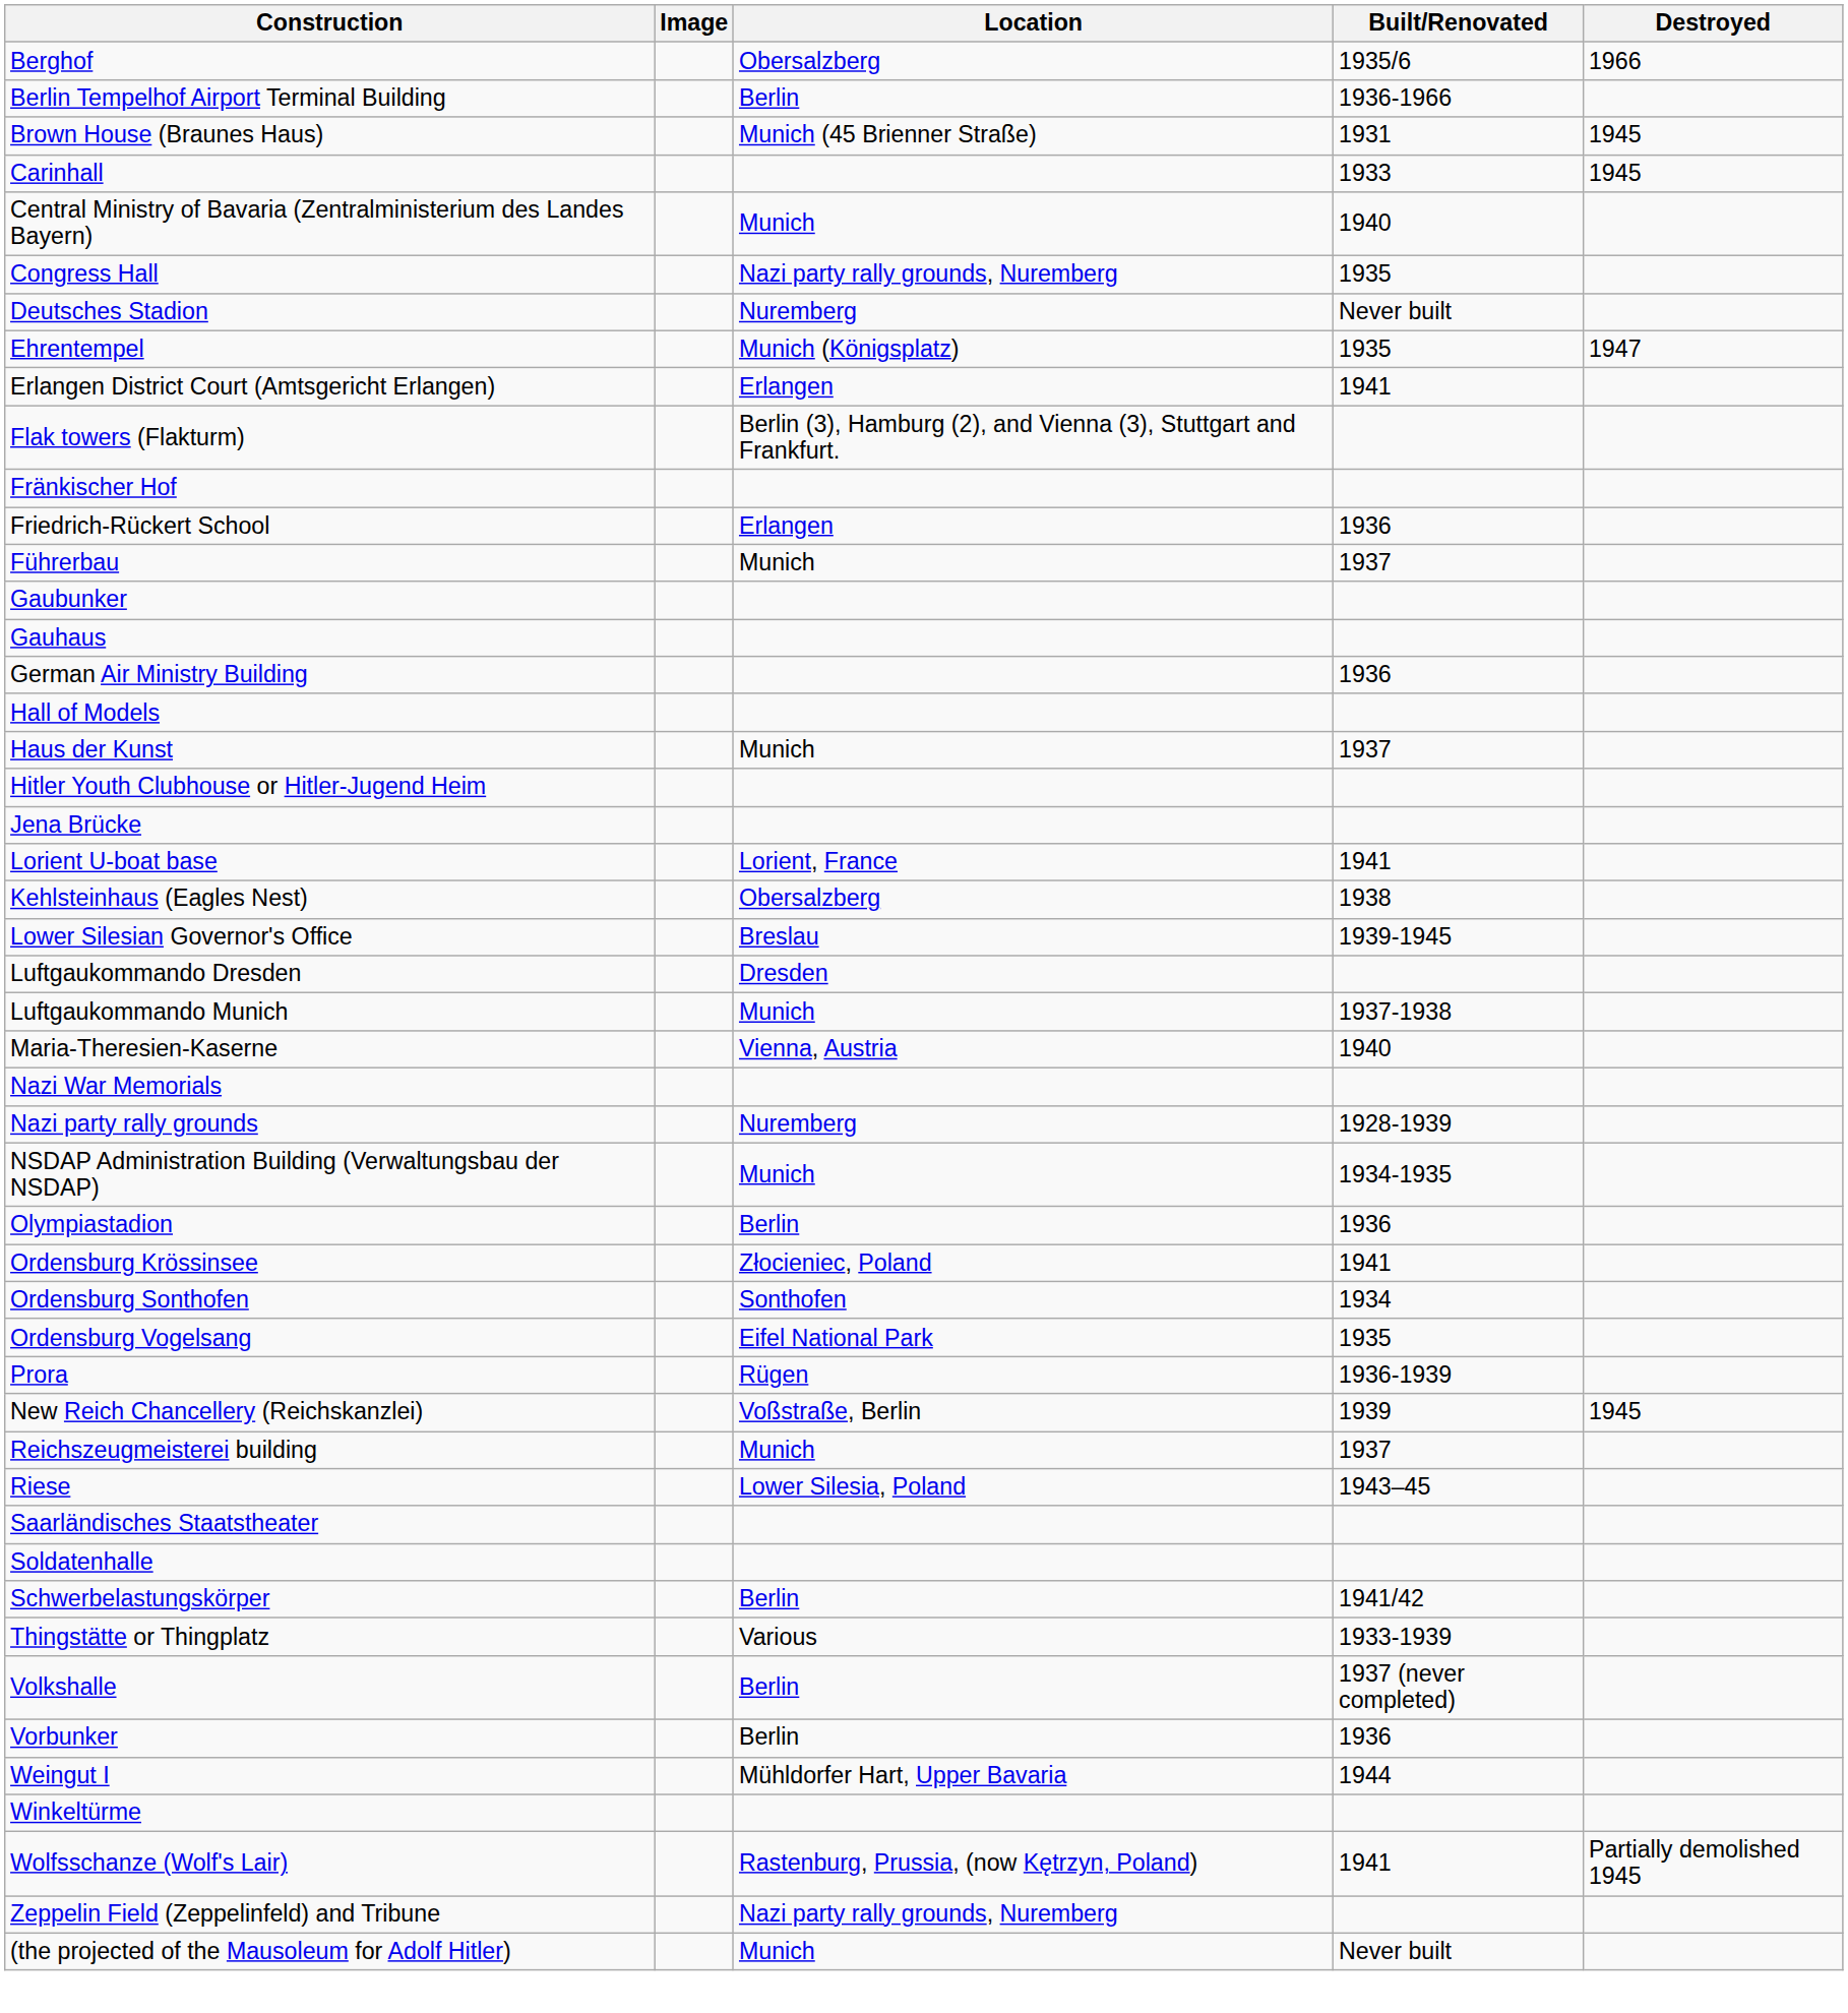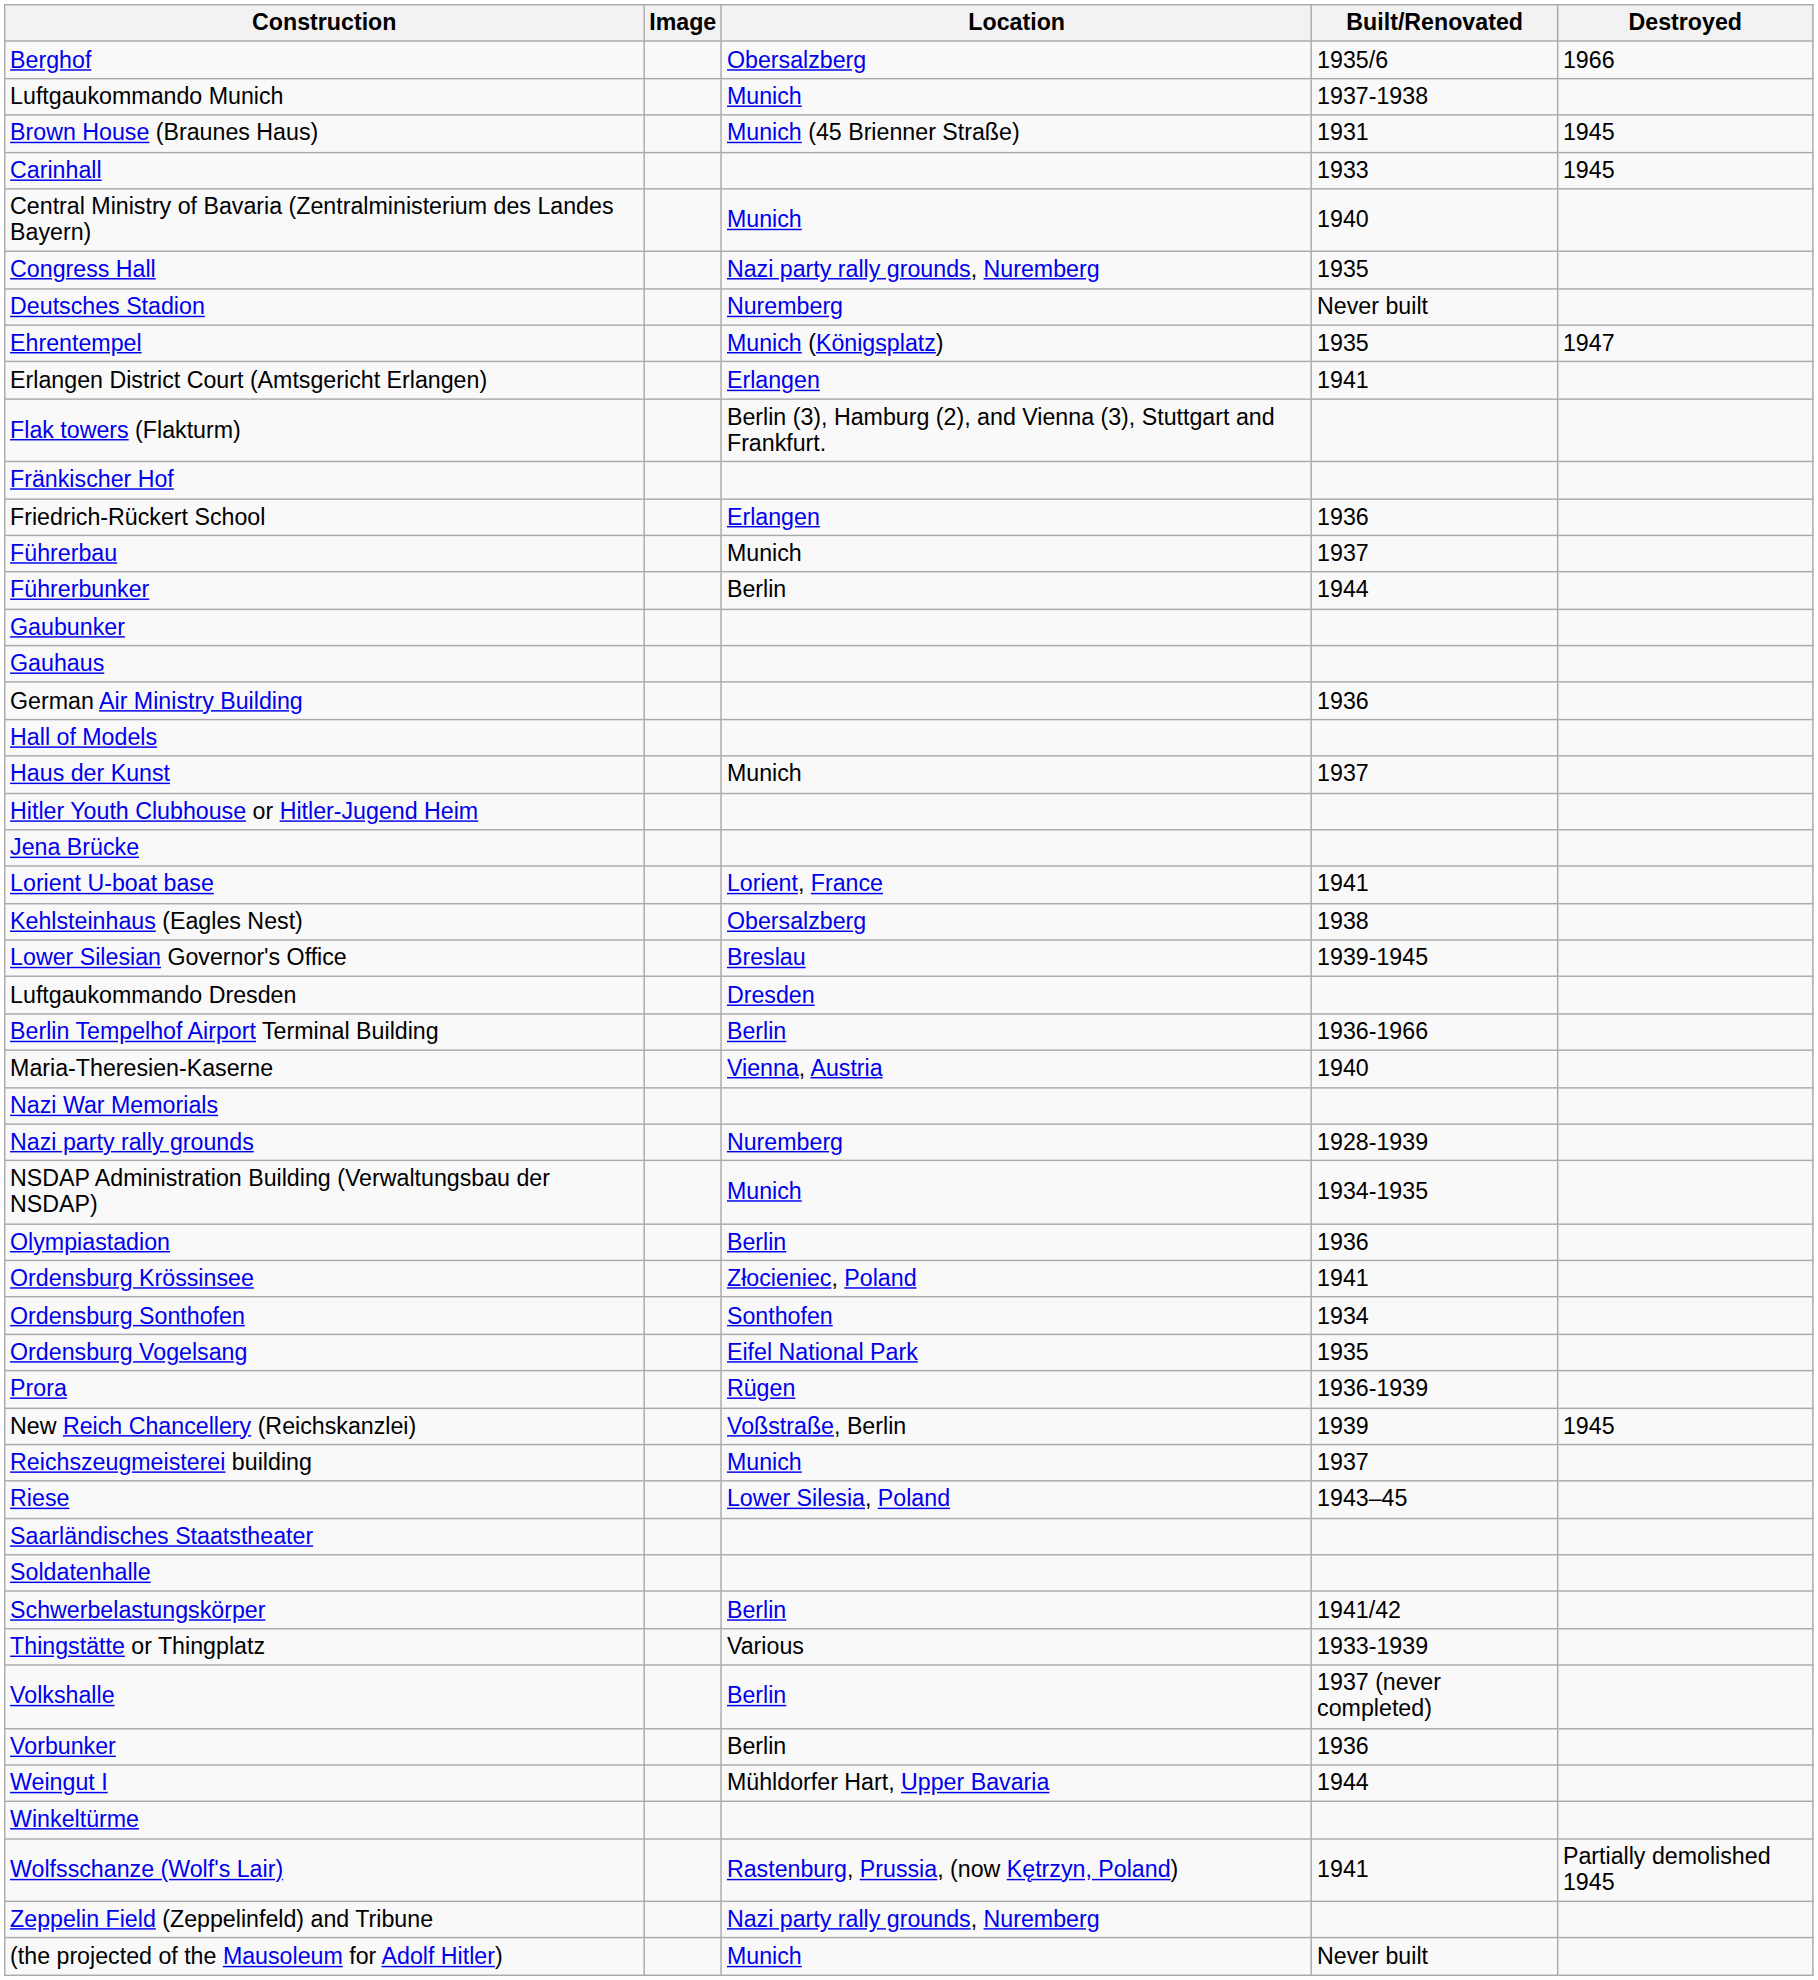rows swapped: Berlin Tempelhof Airport Terminal Building <-> Luftgaukommando Munich
+ row: Führerbunker | Berlin | 1944
